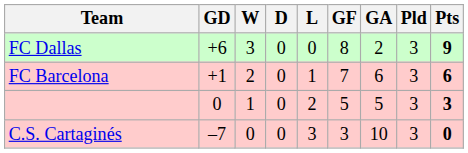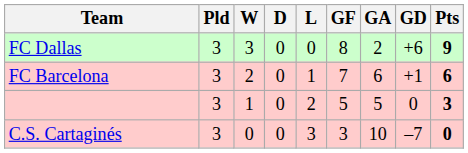columns swapped: Pld <-> GD
